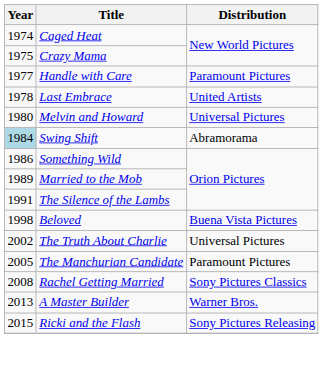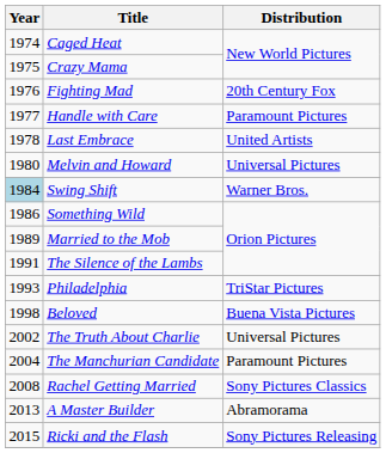+ row: 1976 | Fighting Mad | 20th Century Fox
Swing Shift | Distribution: Abramorama -> Warner Bros.
+ row: 1993 | Philadelphia | TriStar Pictures
The Manchurian Candidate | Year: 2005 -> 2004
A Master Builder | Distribution: Warner Bros. -> Abramorama
